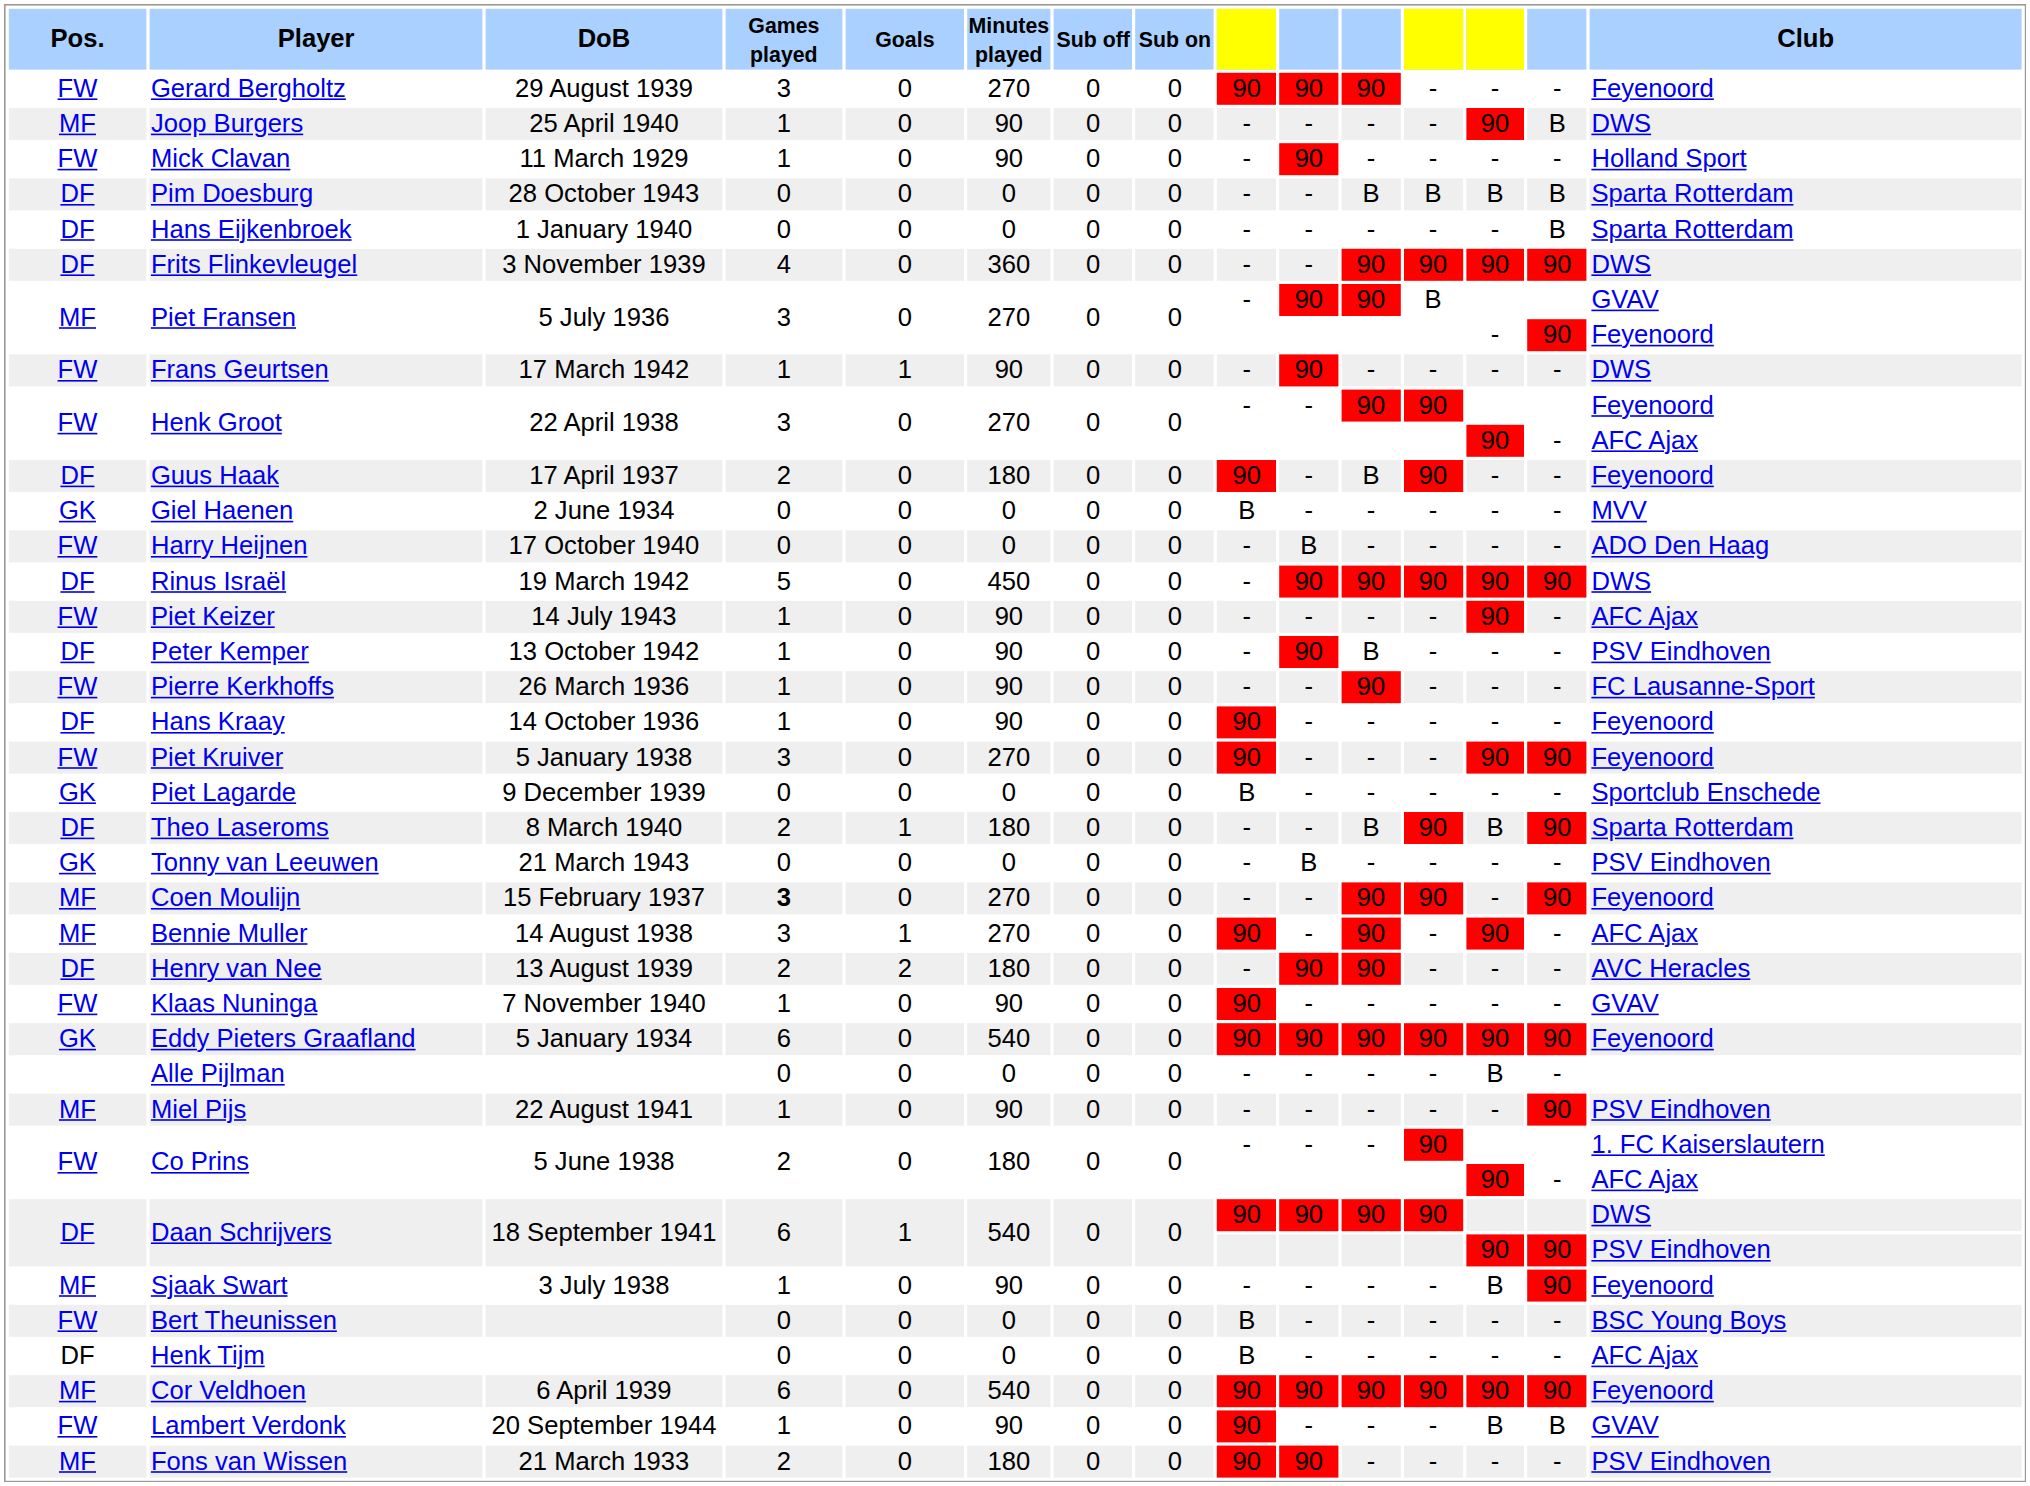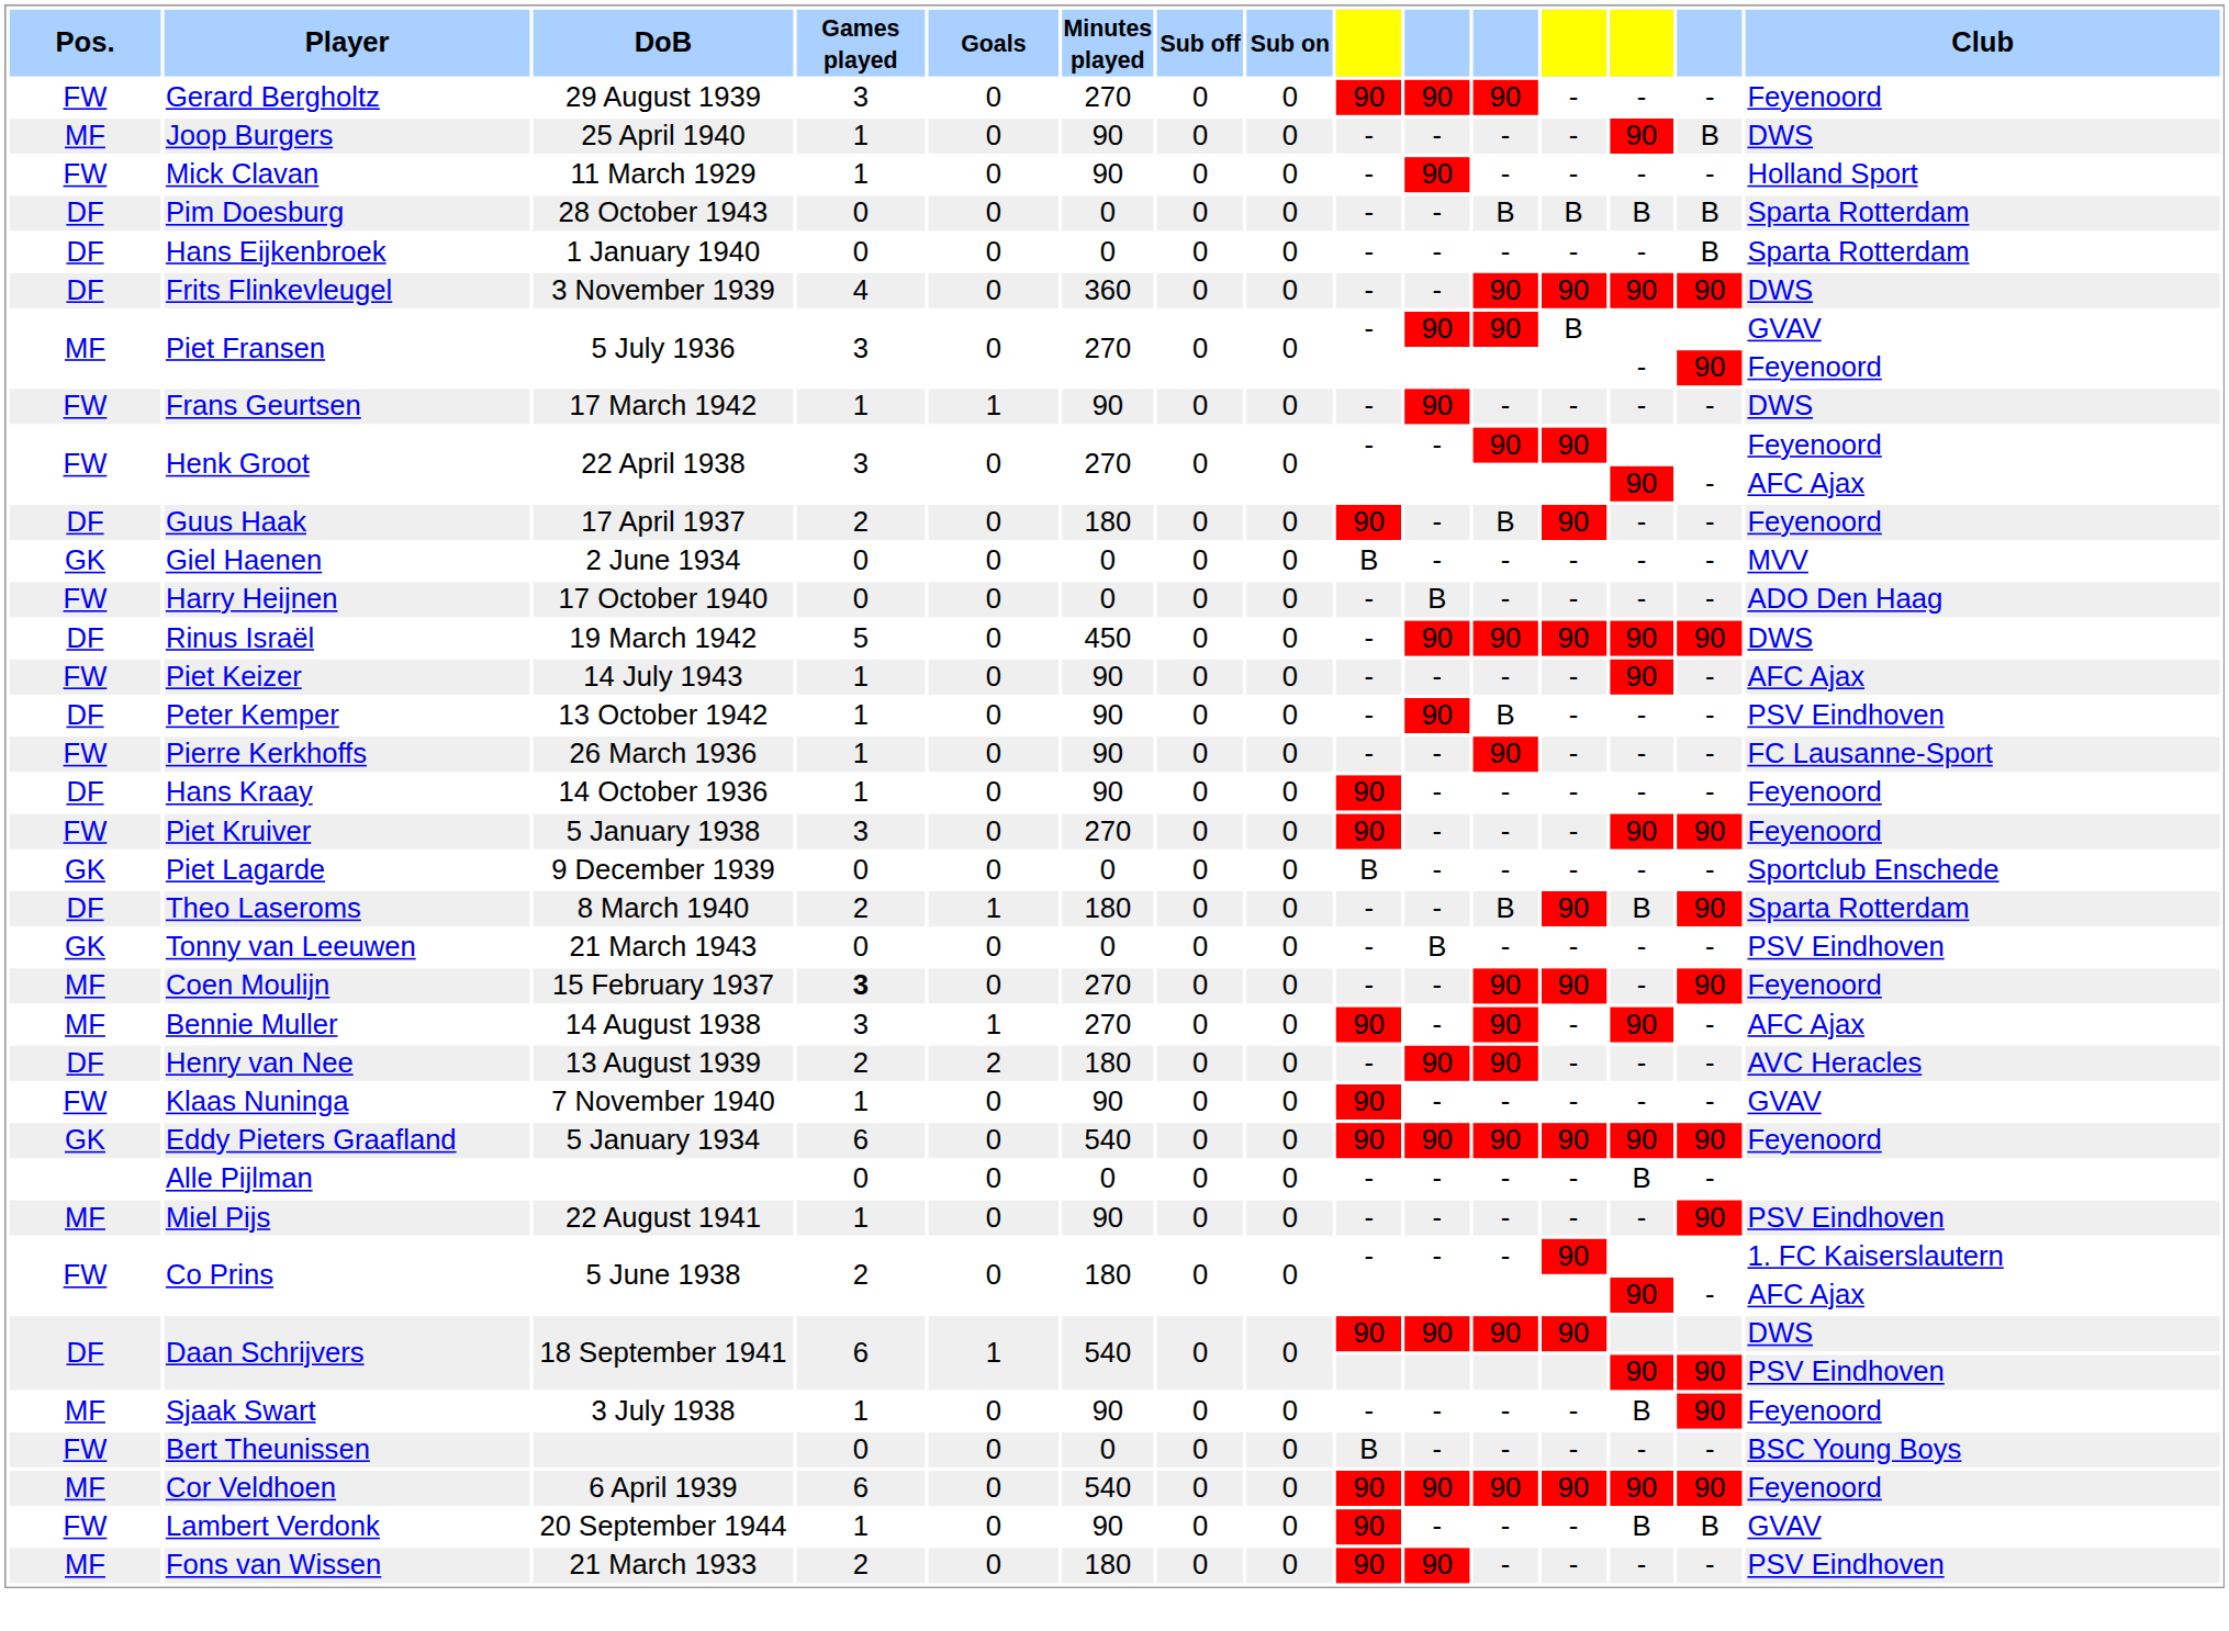- row: DF | Henk Tijm | 0 | 0 | 0 | 0 | 0 | B | - | - | - | - | - | AFC Ajax
